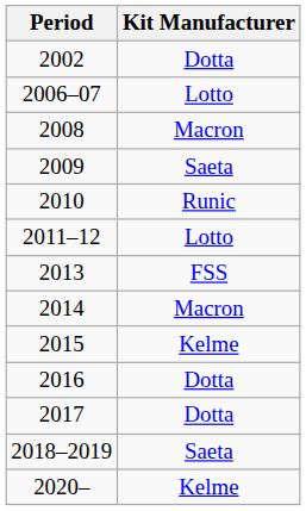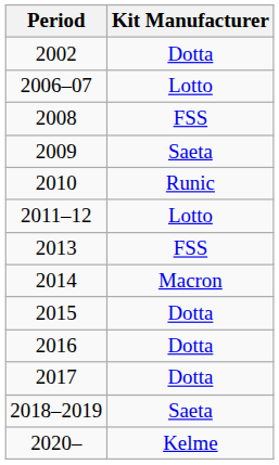2008 | Kit Manufacturer: Macron -> FSS
2015 | Kit Manufacturer: Kelme -> Dotta
